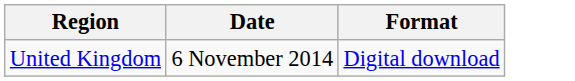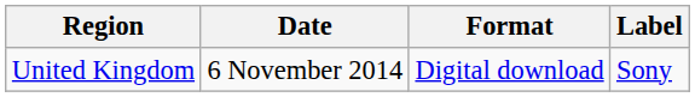+ column: Label | Sony
